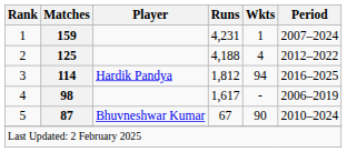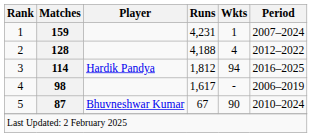2 | Matches: 125 -> 128
